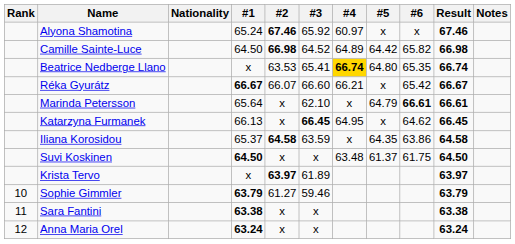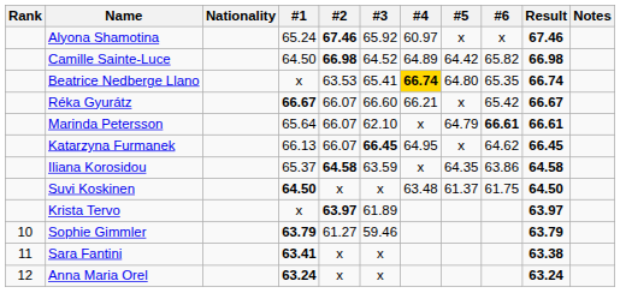Marinda Petersson | #2: x -> 66.07
Katarzyna Furmanek | #2: x -> 66.07
Sara Fantini | #1: 63.38 -> 63.41
